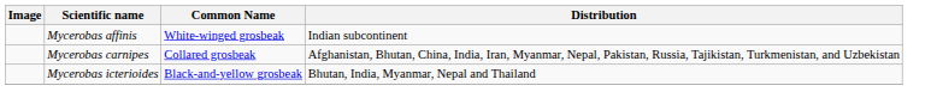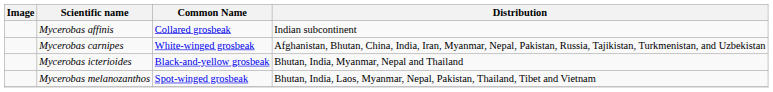Mycerobas affinis | Common Name: White-winged grosbeak -> Collared grosbeak
Mycerobas carnipes | Common Name: Collared grosbeak -> White-winged grosbeak
+ row: Mycerobas melanozanthos | Spot-winged grosbeak | Bhutan, India, Laos, Myanmar, Nepal, Pakistan, Thailand, Tibet and Vietnam
